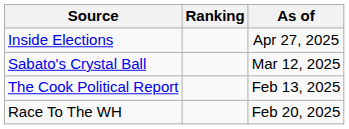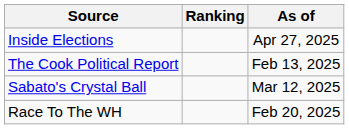rows swapped: The Cook Political Report <-> Sabato's Crystal Ball
